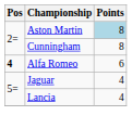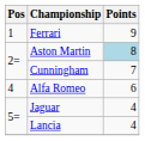+ row: 1 | Ferrari | 9
Cunningham | Points: 8 -> 7
Alfa Romeo | Pos: bold -> normal
